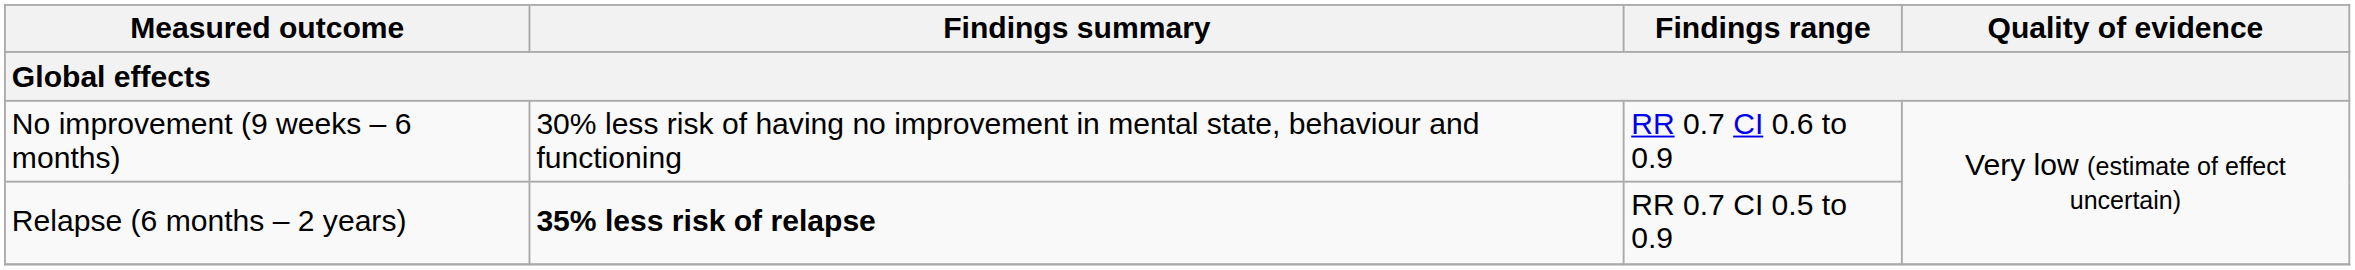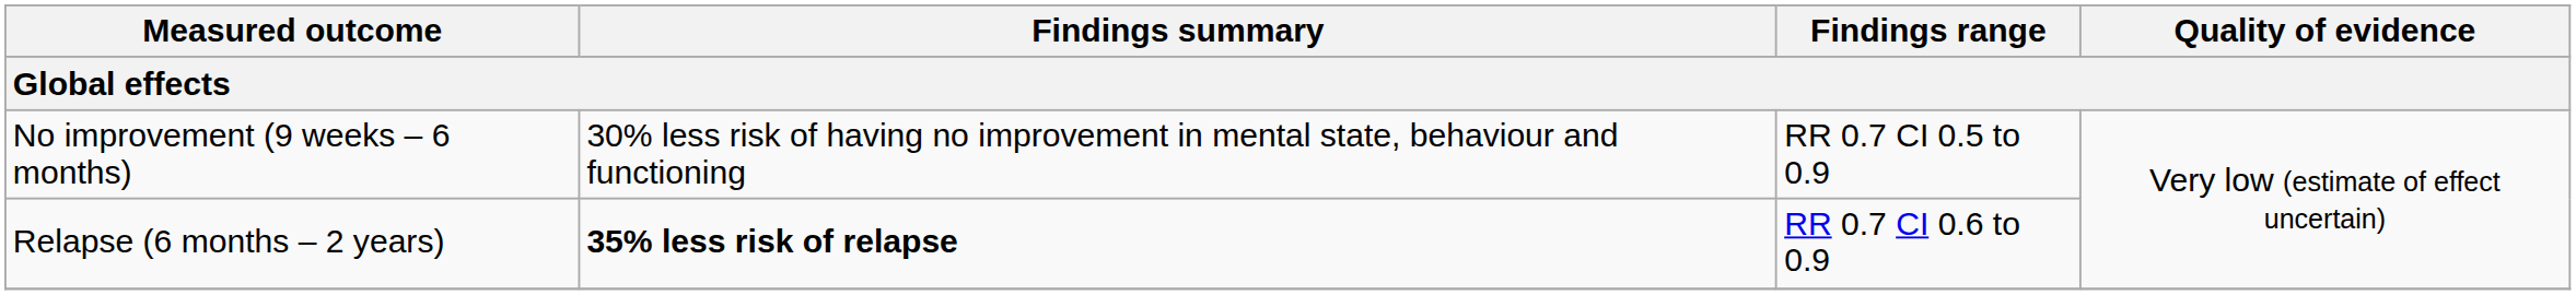No improvement (9 weeks – 6 months) | Findings range: RR 0.7 CI 0.6 to 0.9 -> RR 0.7 CI 0.5 to 0.9
Relapse (6 months – 2 years) | Findings range: RR 0.7 CI 0.5 to 0.9 -> RR 0.7 CI 0.6 to 0.9
